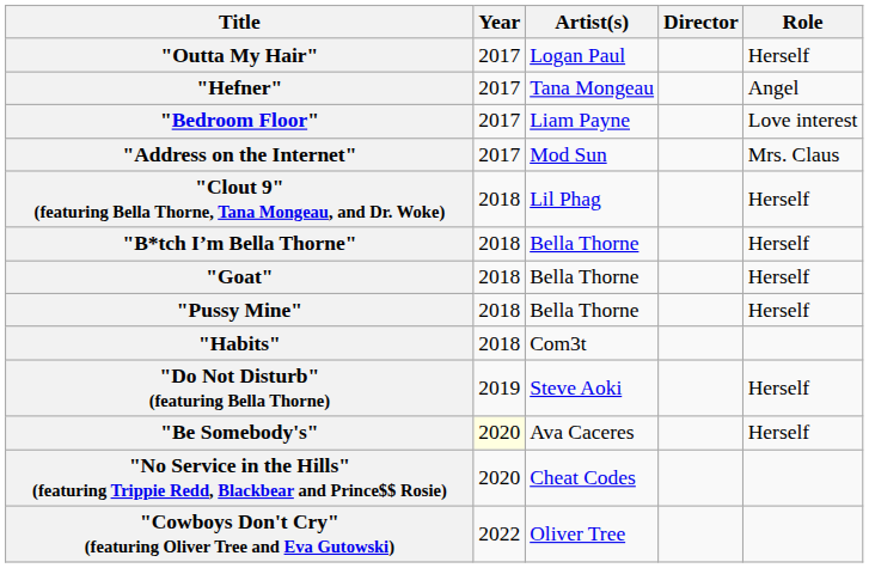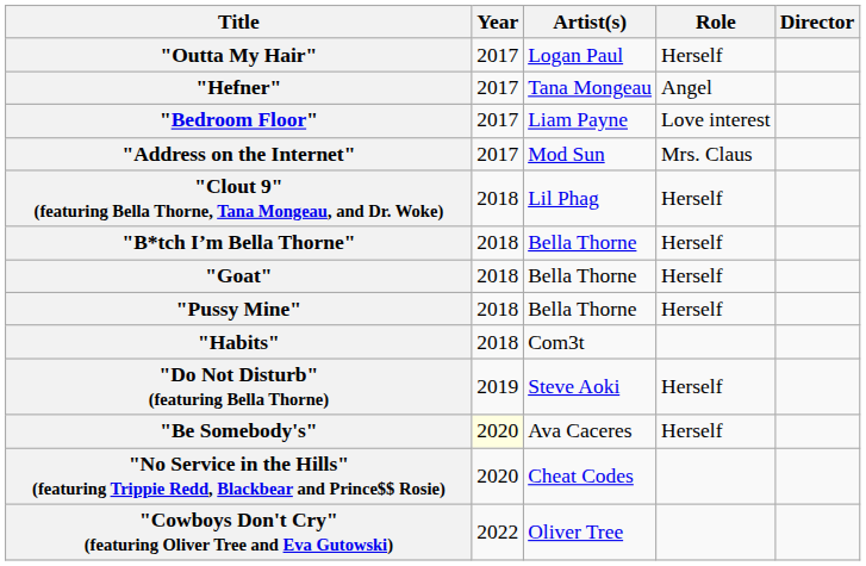columns swapped: Role <-> Director
